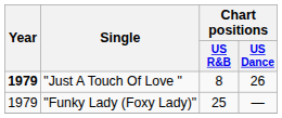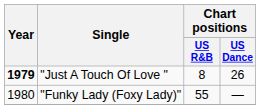"Funky Lady (Foxy Lady)" | Year: 1979 -> 1980
"Funky Lady (Foxy Lady)" | Chart positions / US R&B: 25 -> 55
